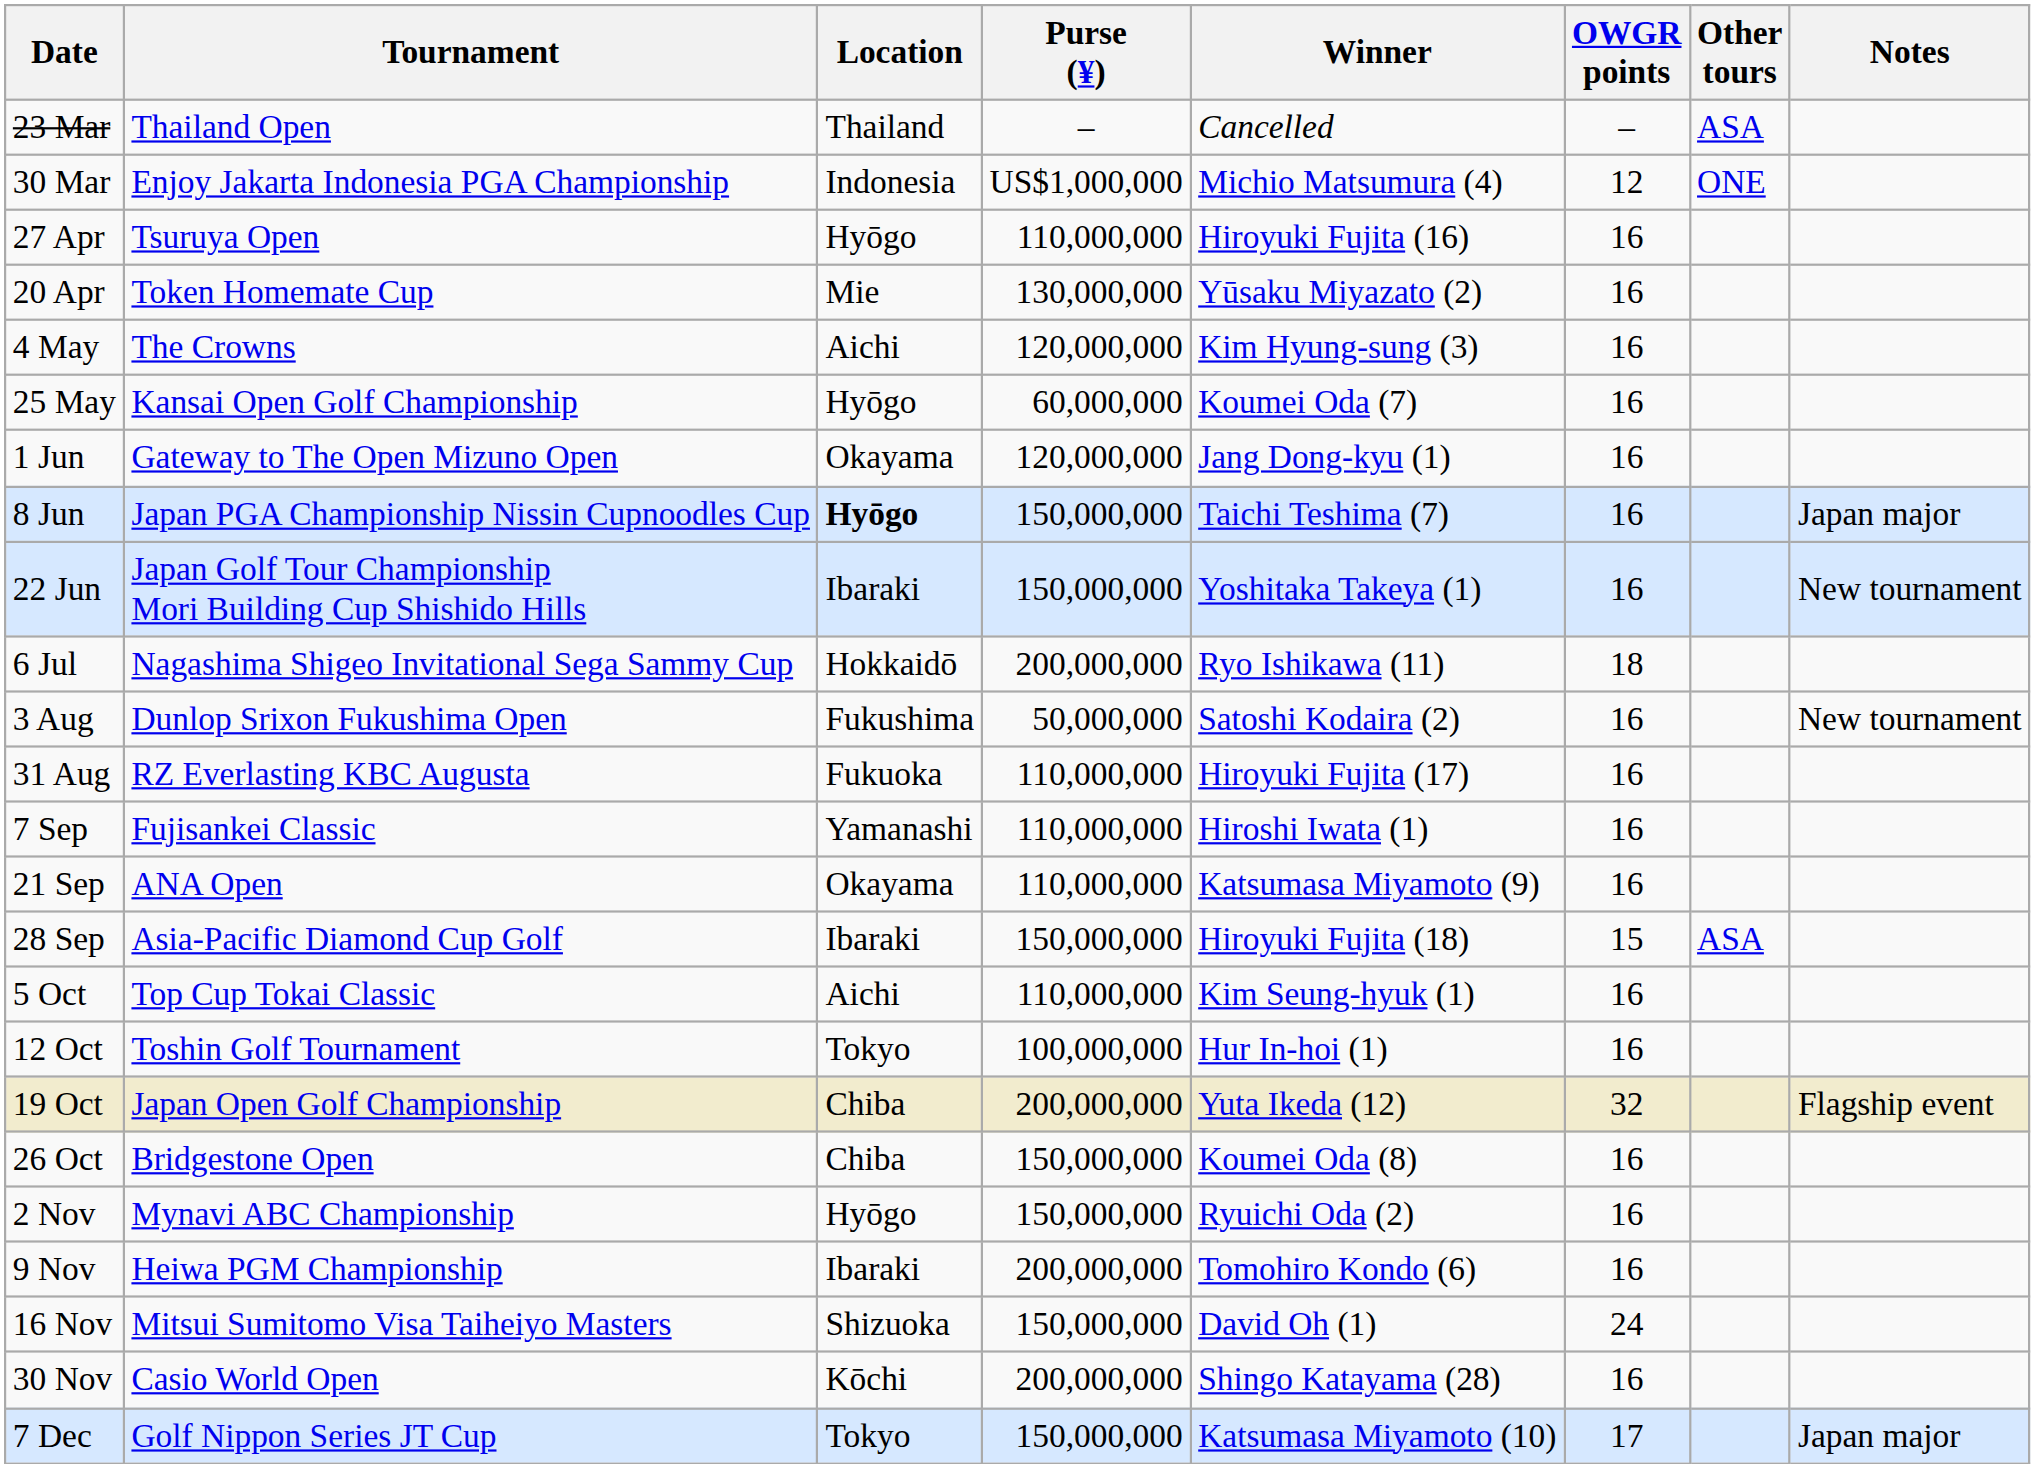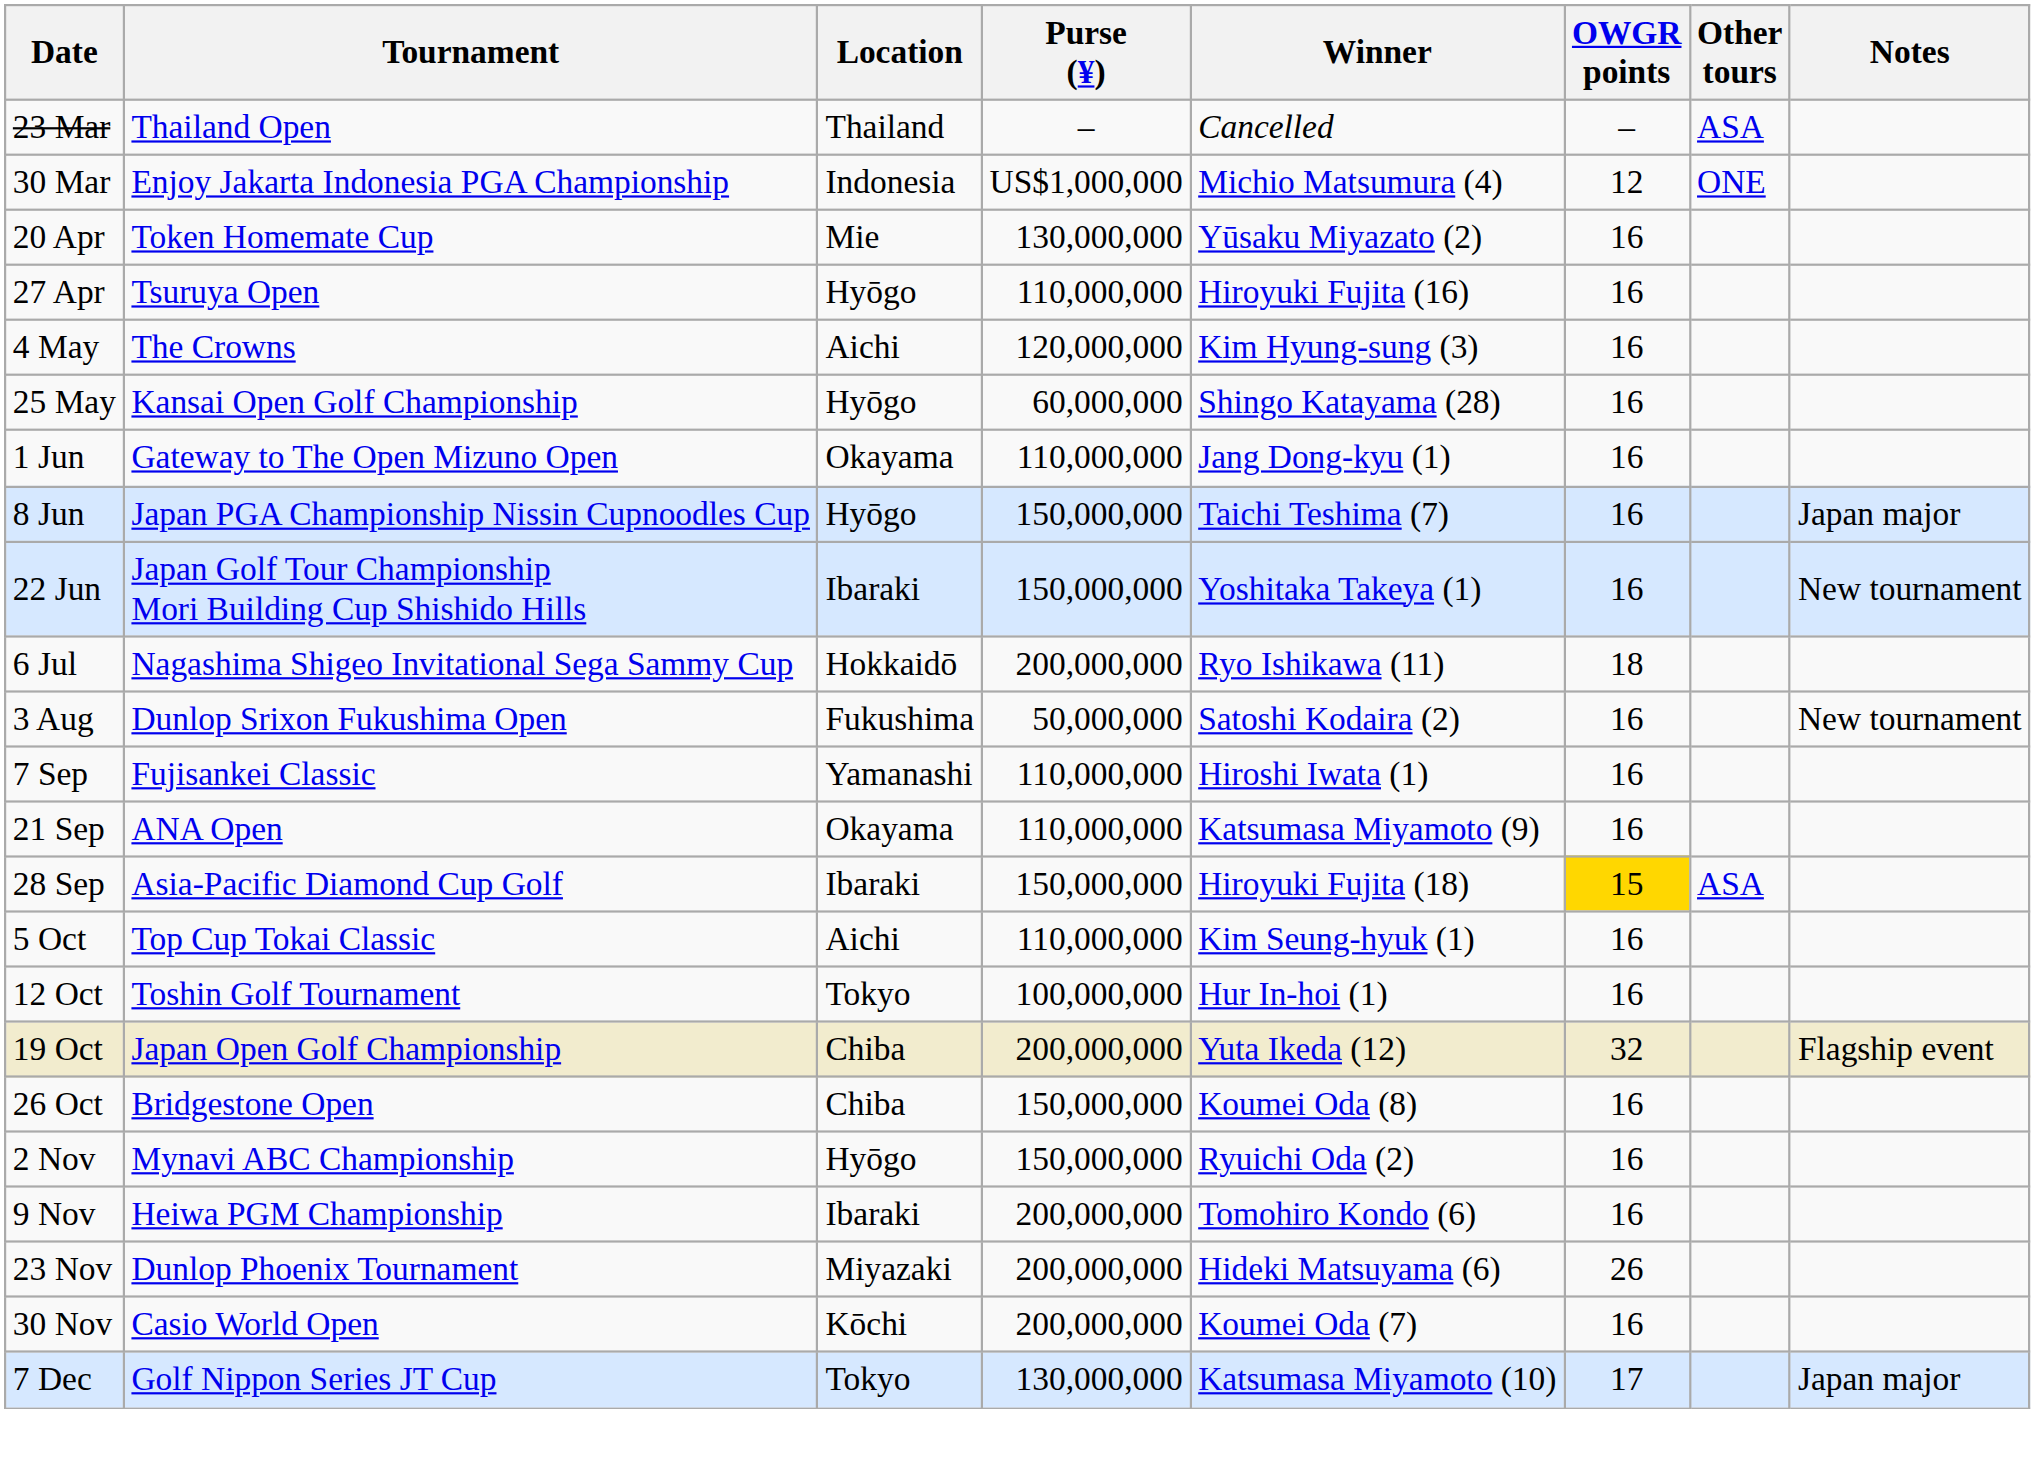rows swapped: 20 Apr <-> 27 Apr
25 May | Winner: Koumei Oda (7) -> Shingo Katayama (28)
1 Jun | Purse (¥): 120,000,000 -> 110,000,000
8 Jun | Location: bold -> normal
- row: 31 Aug | RZ Everlasting KBC Augusta | Fukuoka | 110,000,000 | Hiroyuki Fujita (17) | 16
28 Sep | OWGR points: no background -> gold background
- row: 16 Nov | Mitsui Sumitomo Visa Taiheiyo Masters | Shizuoka | 150,000,000 | David Oh (1) | 24
+ row: 23 Nov | Dunlop Phoenix Tournament | Miyazaki | 200,000,000 | Hideki Matsuyama (6) | 26
30 Nov | Winner: Shingo Katayama (28) -> Koumei Oda (7)
7 Dec | Purse (¥): 150,000,000 -> 130,000,000
